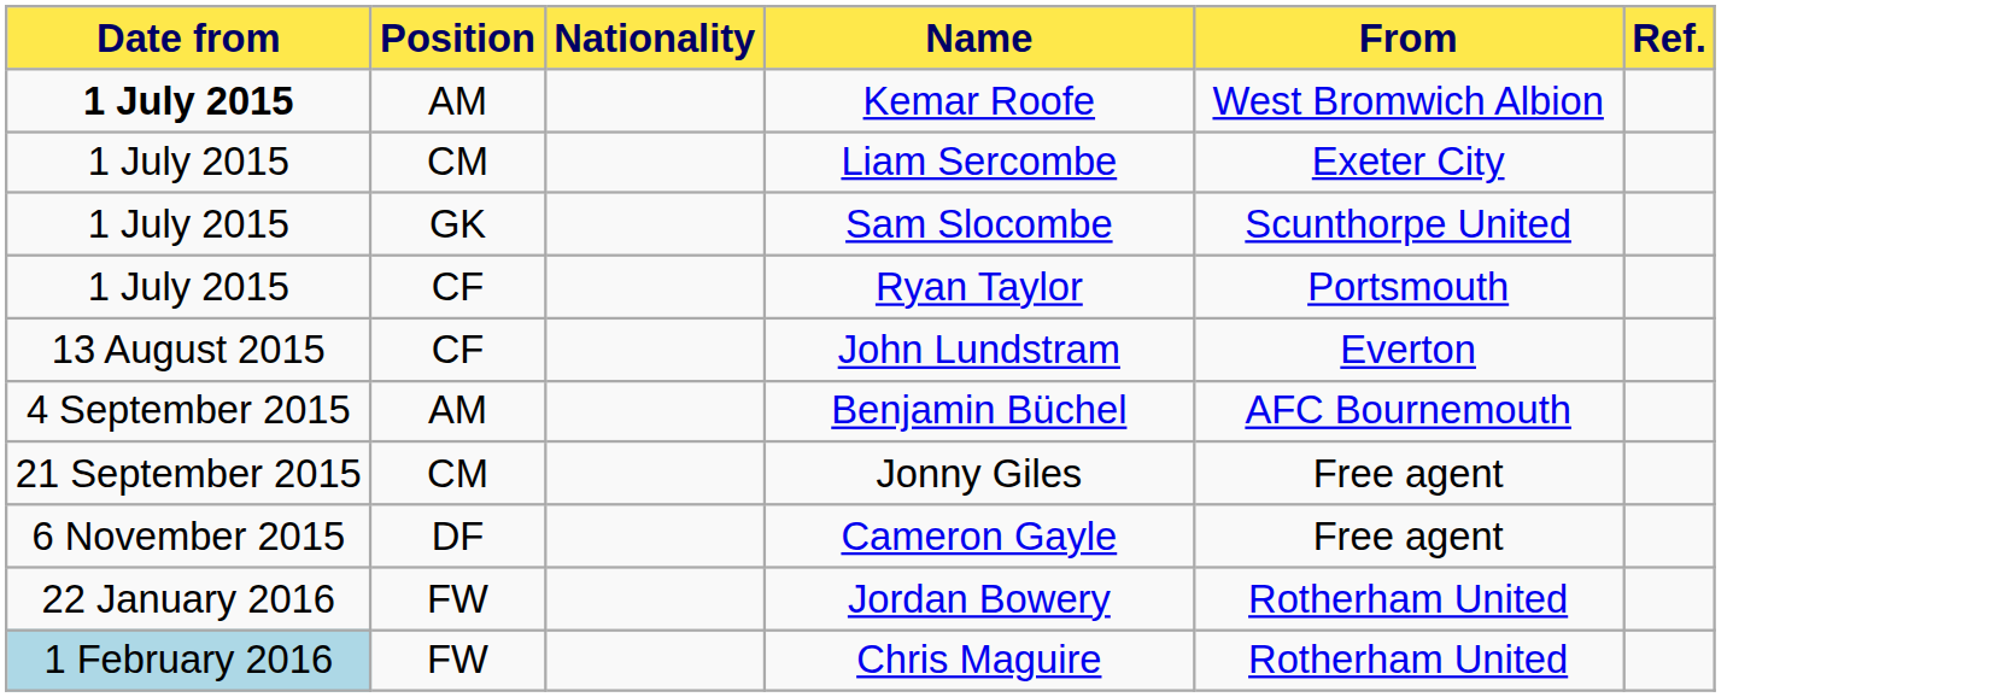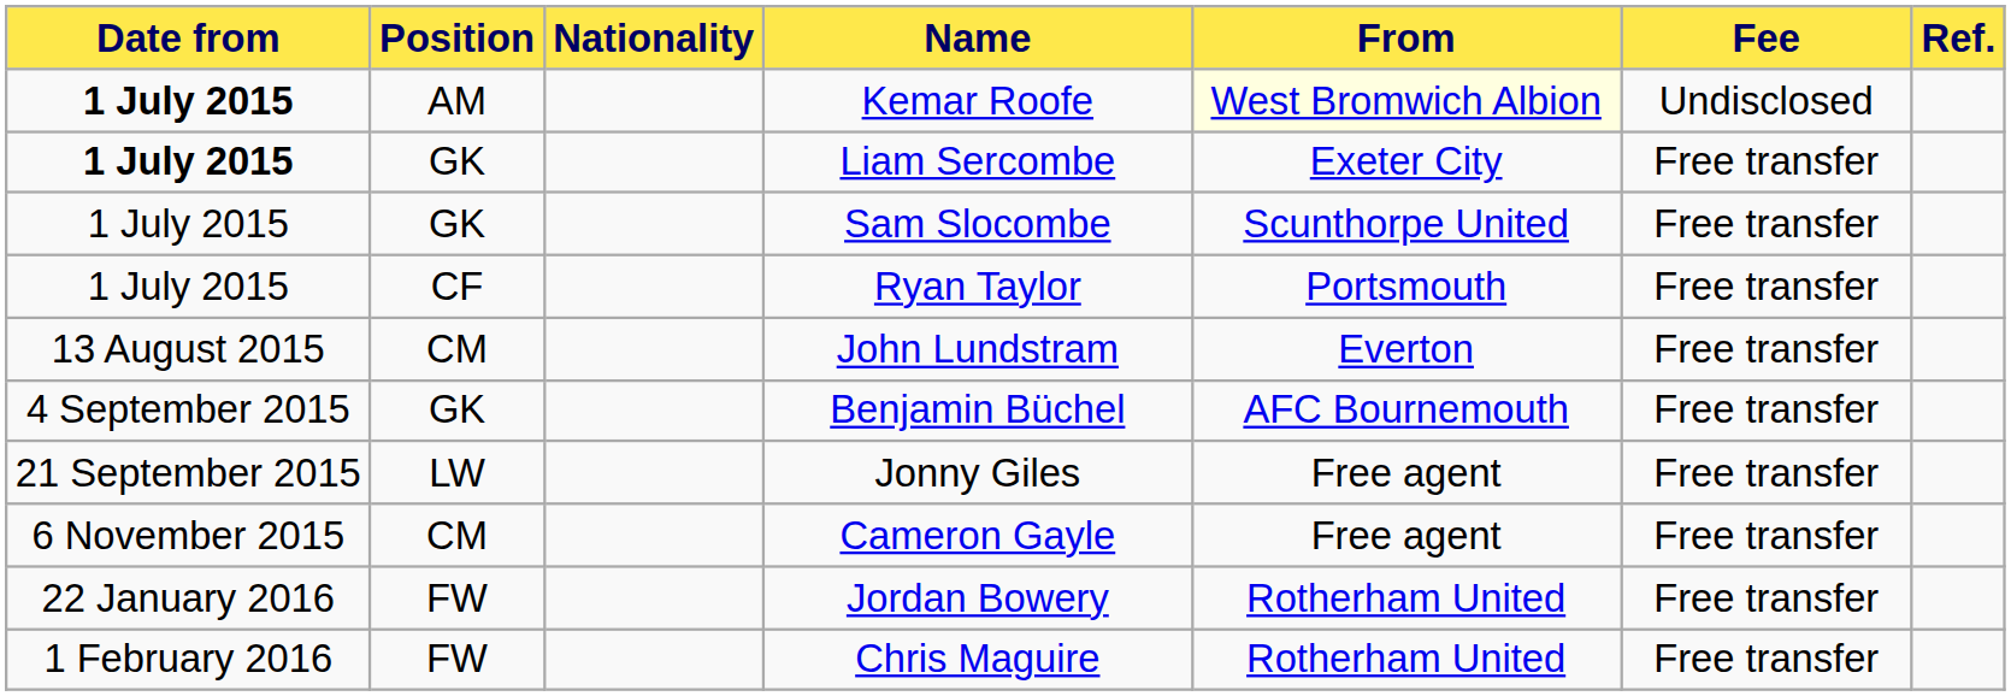+ column: Fee | Undisclosed | Free transfer | Free transfer | Free transfer | Free transfer | Free transfer | Free transfer | Free transfer | Free transfer | Free transfer
Kemar Roofe | From: no background -> lightyellow background
Liam Sercombe | Date from: normal -> bold
Liam Sercombe | Position: CM -> GK
John Lundstram | Position: CF -> CM
Benjamin Büchel | Position: AM -> GK
Jonny Giles | Position: CM -> LW
Cameron Gayle | Position: DF -> CM
Chris Maguire | Date from: lightblue background -> no background
